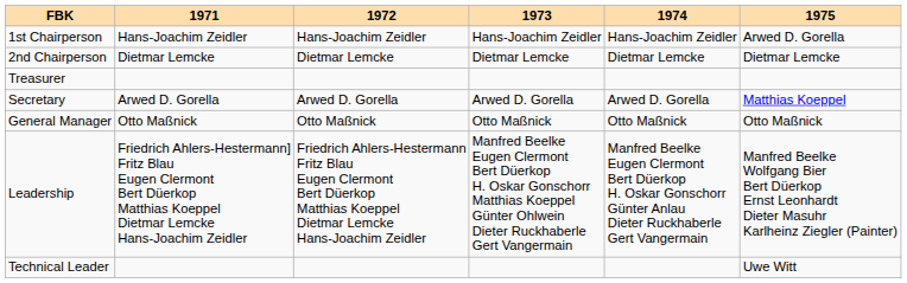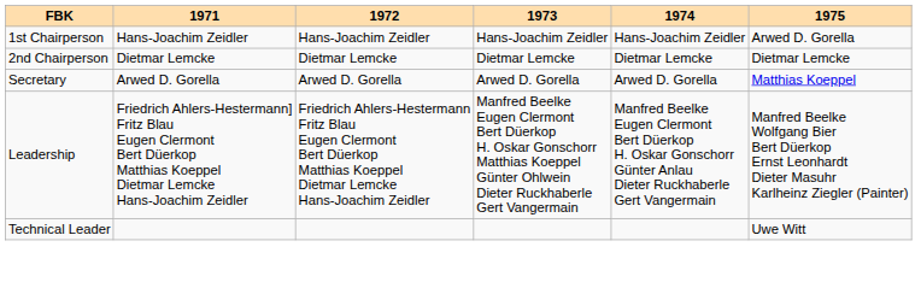- row: Treasurer
- row: General Manager | Otto Maßnick | Otto Maßnick | Otto Maßnick | Otto Maßnick | Otto Maßnick
